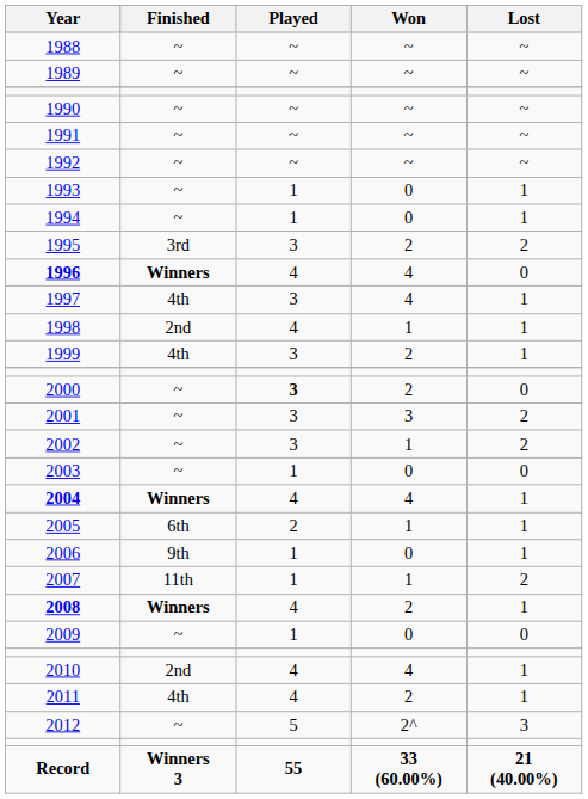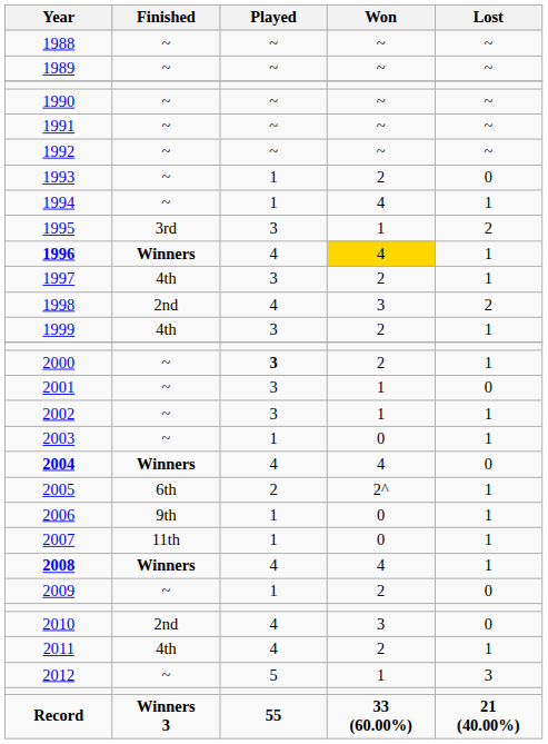1993 | Won: 0 -> 2
1993 | Lost: 1 -> 0
1994 | Won: 0 -> 4
1995 | Won: 2 -> 1
1996 | Won: no background -> gold background
1996 | Lost: 0 -> 1
1997 | Won: 4 -> 2
1998 | Won: 1 -> 3
1998 | Lost: 1 -> 2
2000 | Lost: 0 -> 1
2001 | Won: 3 -> 1
2001 | Lost: 2 -> 0
2002 | Lost: 2 -> 1
2003 | Lost: 0 -> 1
2004 | Lost: 1 -> 0
2005 | Won: 1 -> 2^
2007 | Won: 1 -> 0
2007 | Lost: 2 -> 1
2008 | Won: 2 -> 4
2009 | Won: 0 -> 2
2010 | Won: 4 -> 3
2010 | Lost: 1 -> 0
2012 | Won: 2^ -> 1
